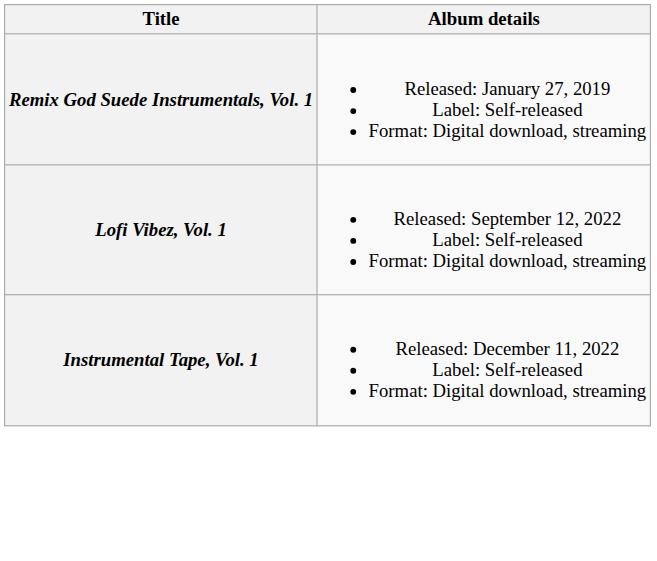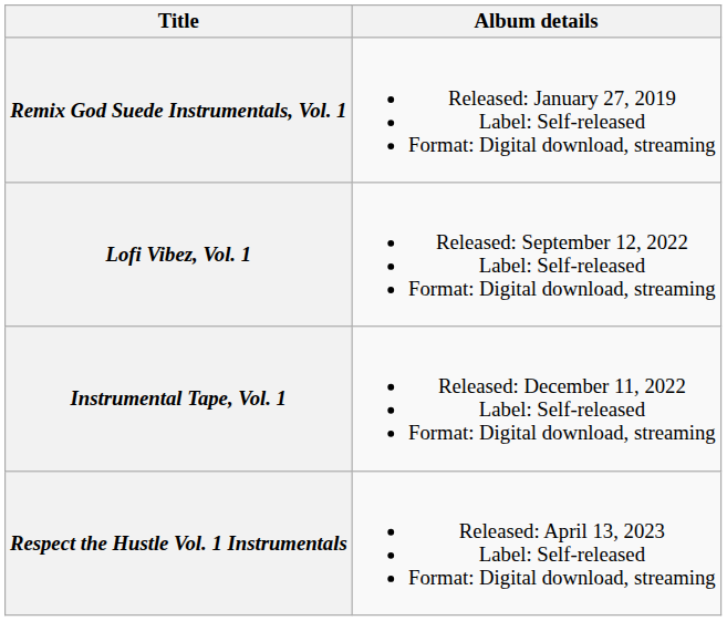+ row: Respect the Hustle Vol. 1 Instrumentals | Released: April 13, 2023 Label: Self-released Format: Digital download, streaming
